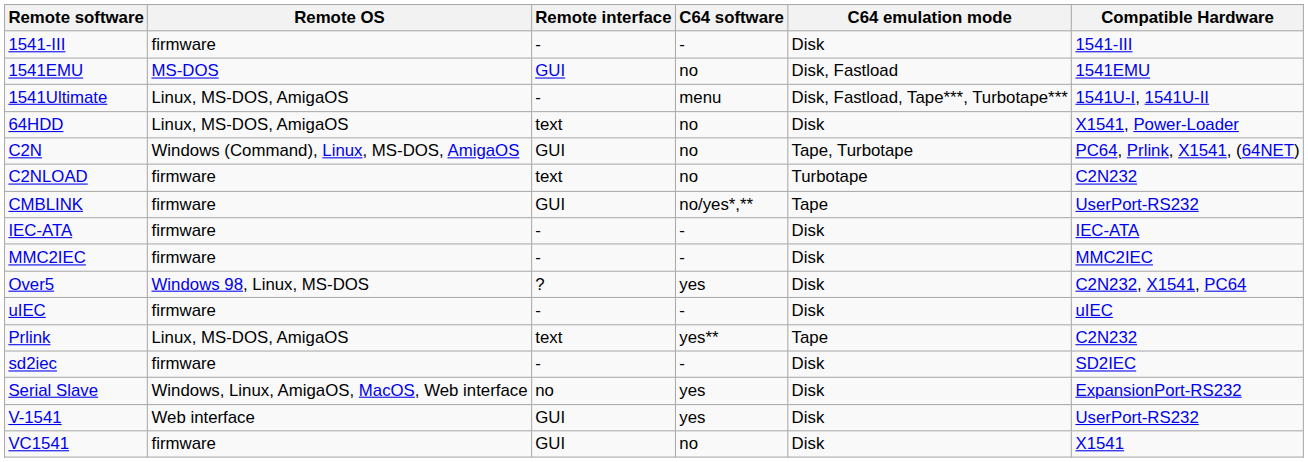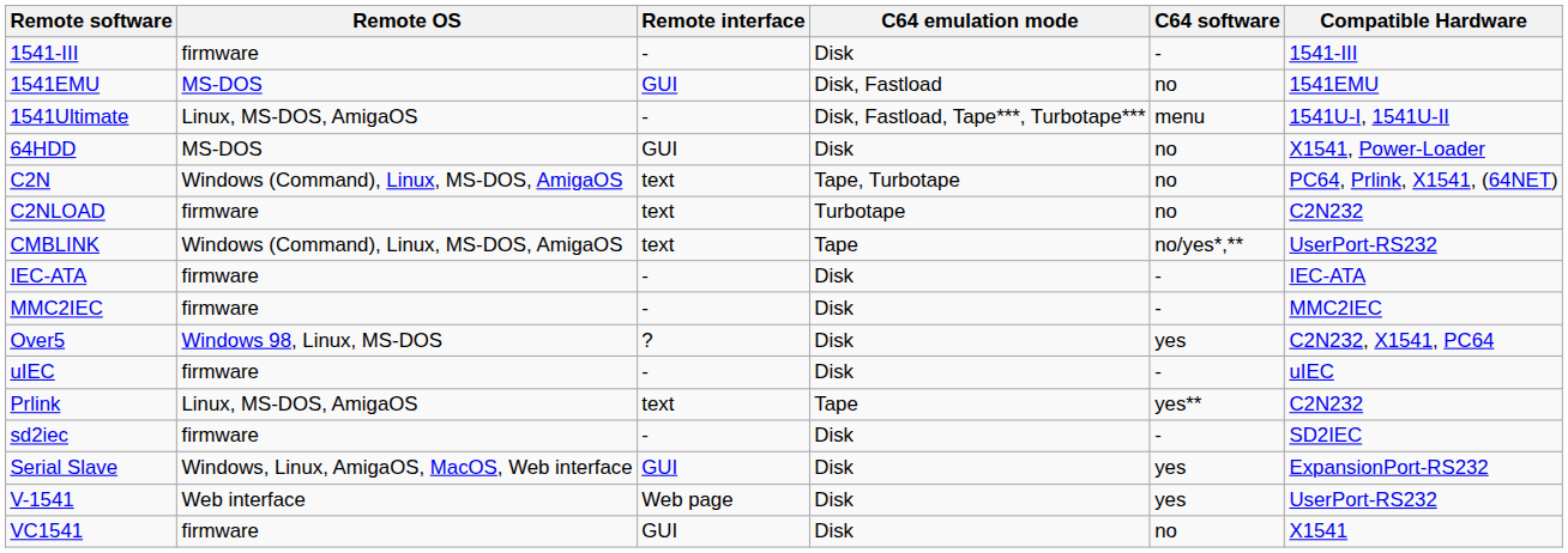columns swapped: C64 software <-> C64 emulation mode
64HDD | Remote OS: Linux, MS-DOS, AmigaOS -> MS-DOS
64HDD | Remote interface: text -> GUI
C2N | Remote interface: GUI -> text
CMBLINK | Remote OS: firmware -> Windows (Command), Linux, MS-DOS, AmigaOS
CMBLINK | Remote interface: GUI -> text
Serial Slave | Remote interface: no -> GUI
V-1541 | Remote interface: GUI -> Web page
